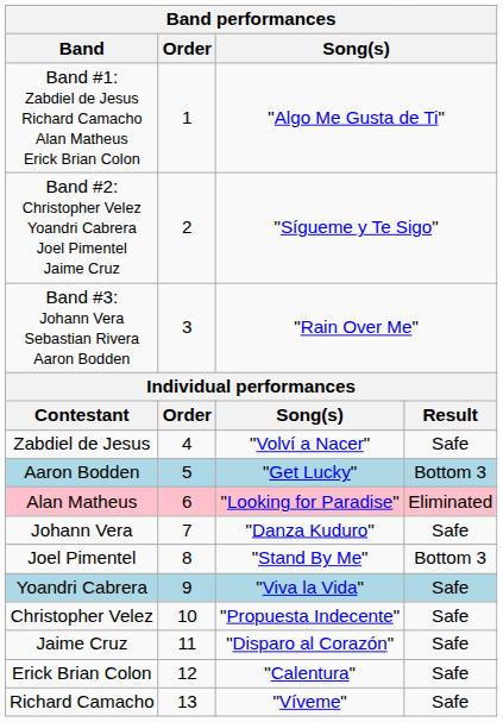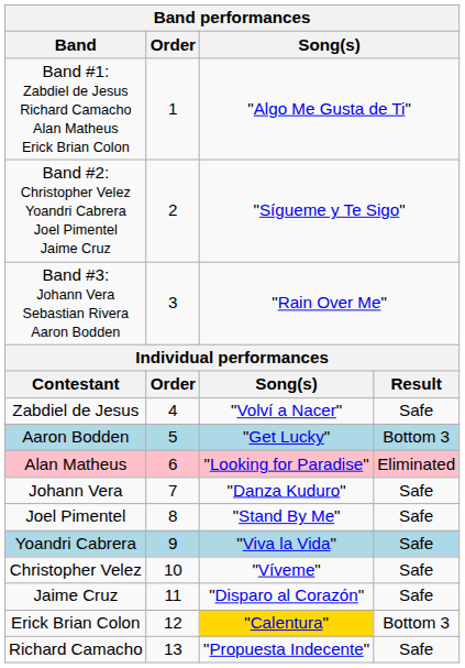Joel Pimentel | column 4: Bottom 3 -> Safe
Christopher Velez | column 3: "Propuesta Indecente" -> "Víveme"
Erick Brian Colon | column 3: no background -> gold background
Erick Brian Colon | column 4: Safe -> Bottom 3
Richard Camacho | column 3: "Víveme" -> "Propuesta Indecente"
